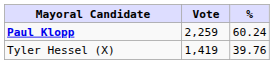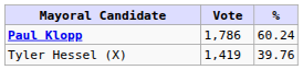Paul Klopp | Vote: 2,259 -> 1,786
